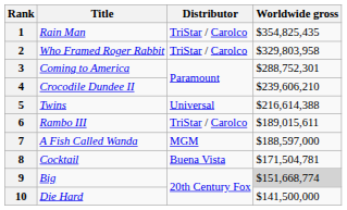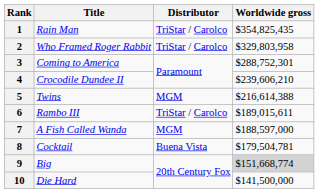5 | Distributor: Universal -> MGM
8 | Worldwide gross: $171,504,781 -> $179,504,781
